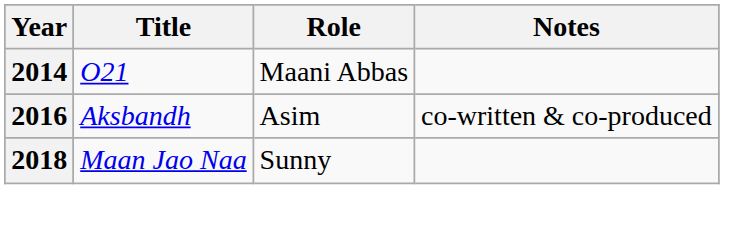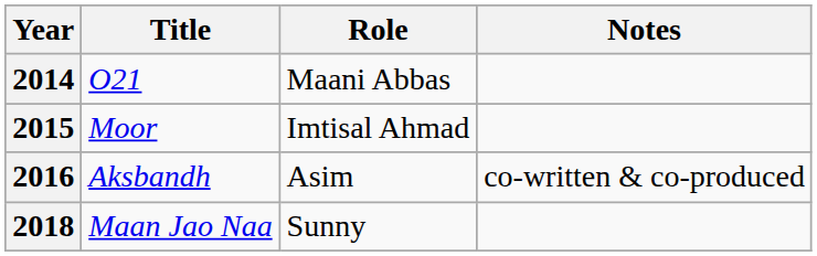+ row: 2015 | Moor | Imtisal Ahmad
